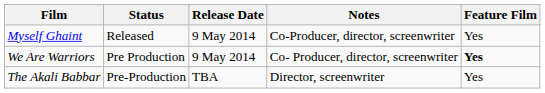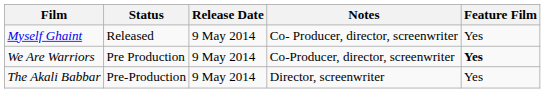Myself Ghaint | Notes: Co-Producer, director, screenwriter -> Co- Producer, director, screenwriter
We Are Warriors | Notes: Co- Producer, director, screenwriter -> Co-Producer, director, screenwriter
The Akali Babbar | Release Date: TBA -> 9 May 2014
